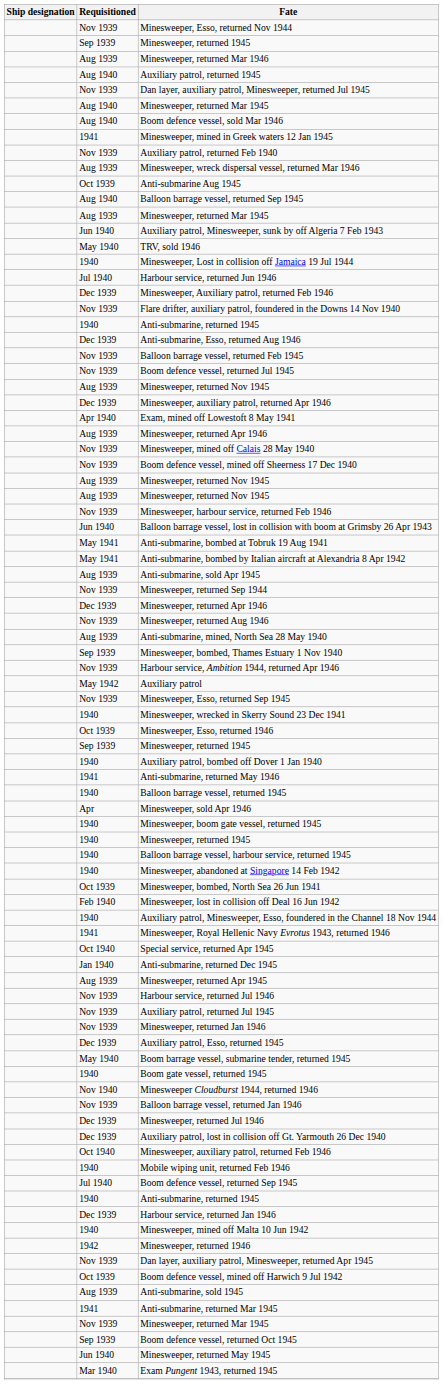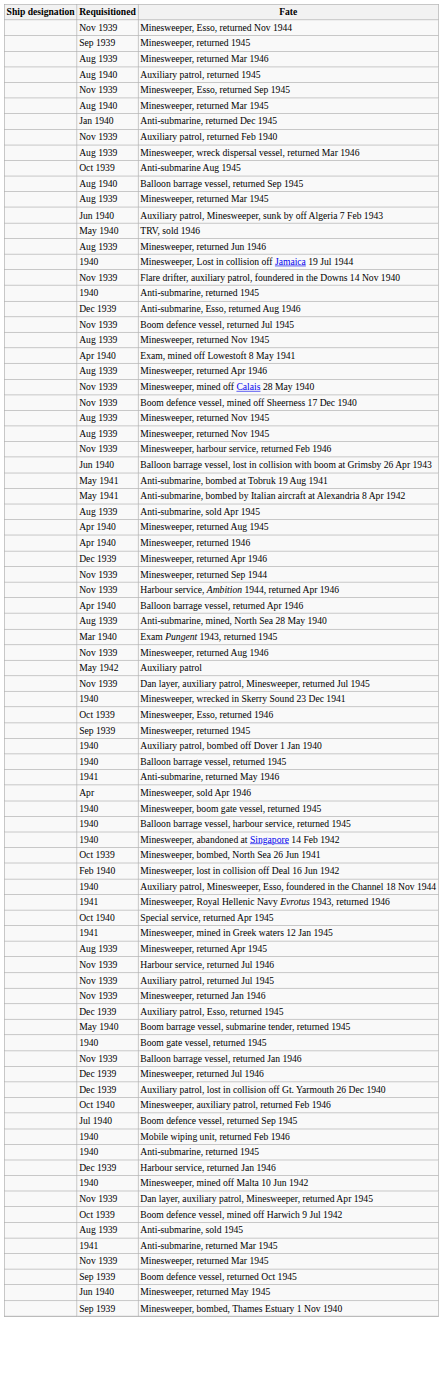rows swapped: Dan layer, auxiliary patrol, Minesweeper, returned Jul 1945 <-> Minesweeper, Esso, returned Sep 1945
- row: Aug 1940 | Boom defence vessel, sold Mar 1946
rows swapped: Anti-submarine, returned Dec 1945 <-> Minesweeper, mined in Greek waters 12 Jan 1945
+ row: Aug 1939 | Minesweeper, returned Jun 1946
- row: Jul 1940 | Harbour service, returned Jun 1946
- row: Dec 1939 | Minesweeper, Auxiliary patrol, returned Feb 1946
- row: Nov 1939 | Balloon barrage vessel, returned Feb 1945
- row: Dec 1939 | Minesweeper, auxiliary patrol, returned Apr 1946
+ row: Apr 1940 | Minesweeper, returned Aug 1945
+ row: Apr 1940 | Minesweeper, returned 1946
rows swapped: Minesweeper, returned Sep 1944 <-> Dec 1939 / Minesweeper, returned Apr 1946
rows swapped: Harbour service, Ambition 1944, returned Apr 1946 <-> Minesweeper, returned Aug 1946
+ row: Apr 1940 | Balloon barrage vessel, returned Apr 1946
rows swapped: Minesweeper, bombed, Thames Estuary 1 Nov 1940 <-> Exam Pungent 1943, returned 1945
rows swapped: Anti-submarine, returned May 1946 <-> Balloon barrage vessel, returned 1945
- row: 1940 | Minesweeper, returned 1945
- row: Nov 1940 | Minesweeper Cloudburst 1944, returned 1946
rows swapped: Mobile wiping unit, returned Feb 1946 <-> Boom defence vessel, returned Sep 1945
- row: 1942 | Minesweeper, returned 1946
